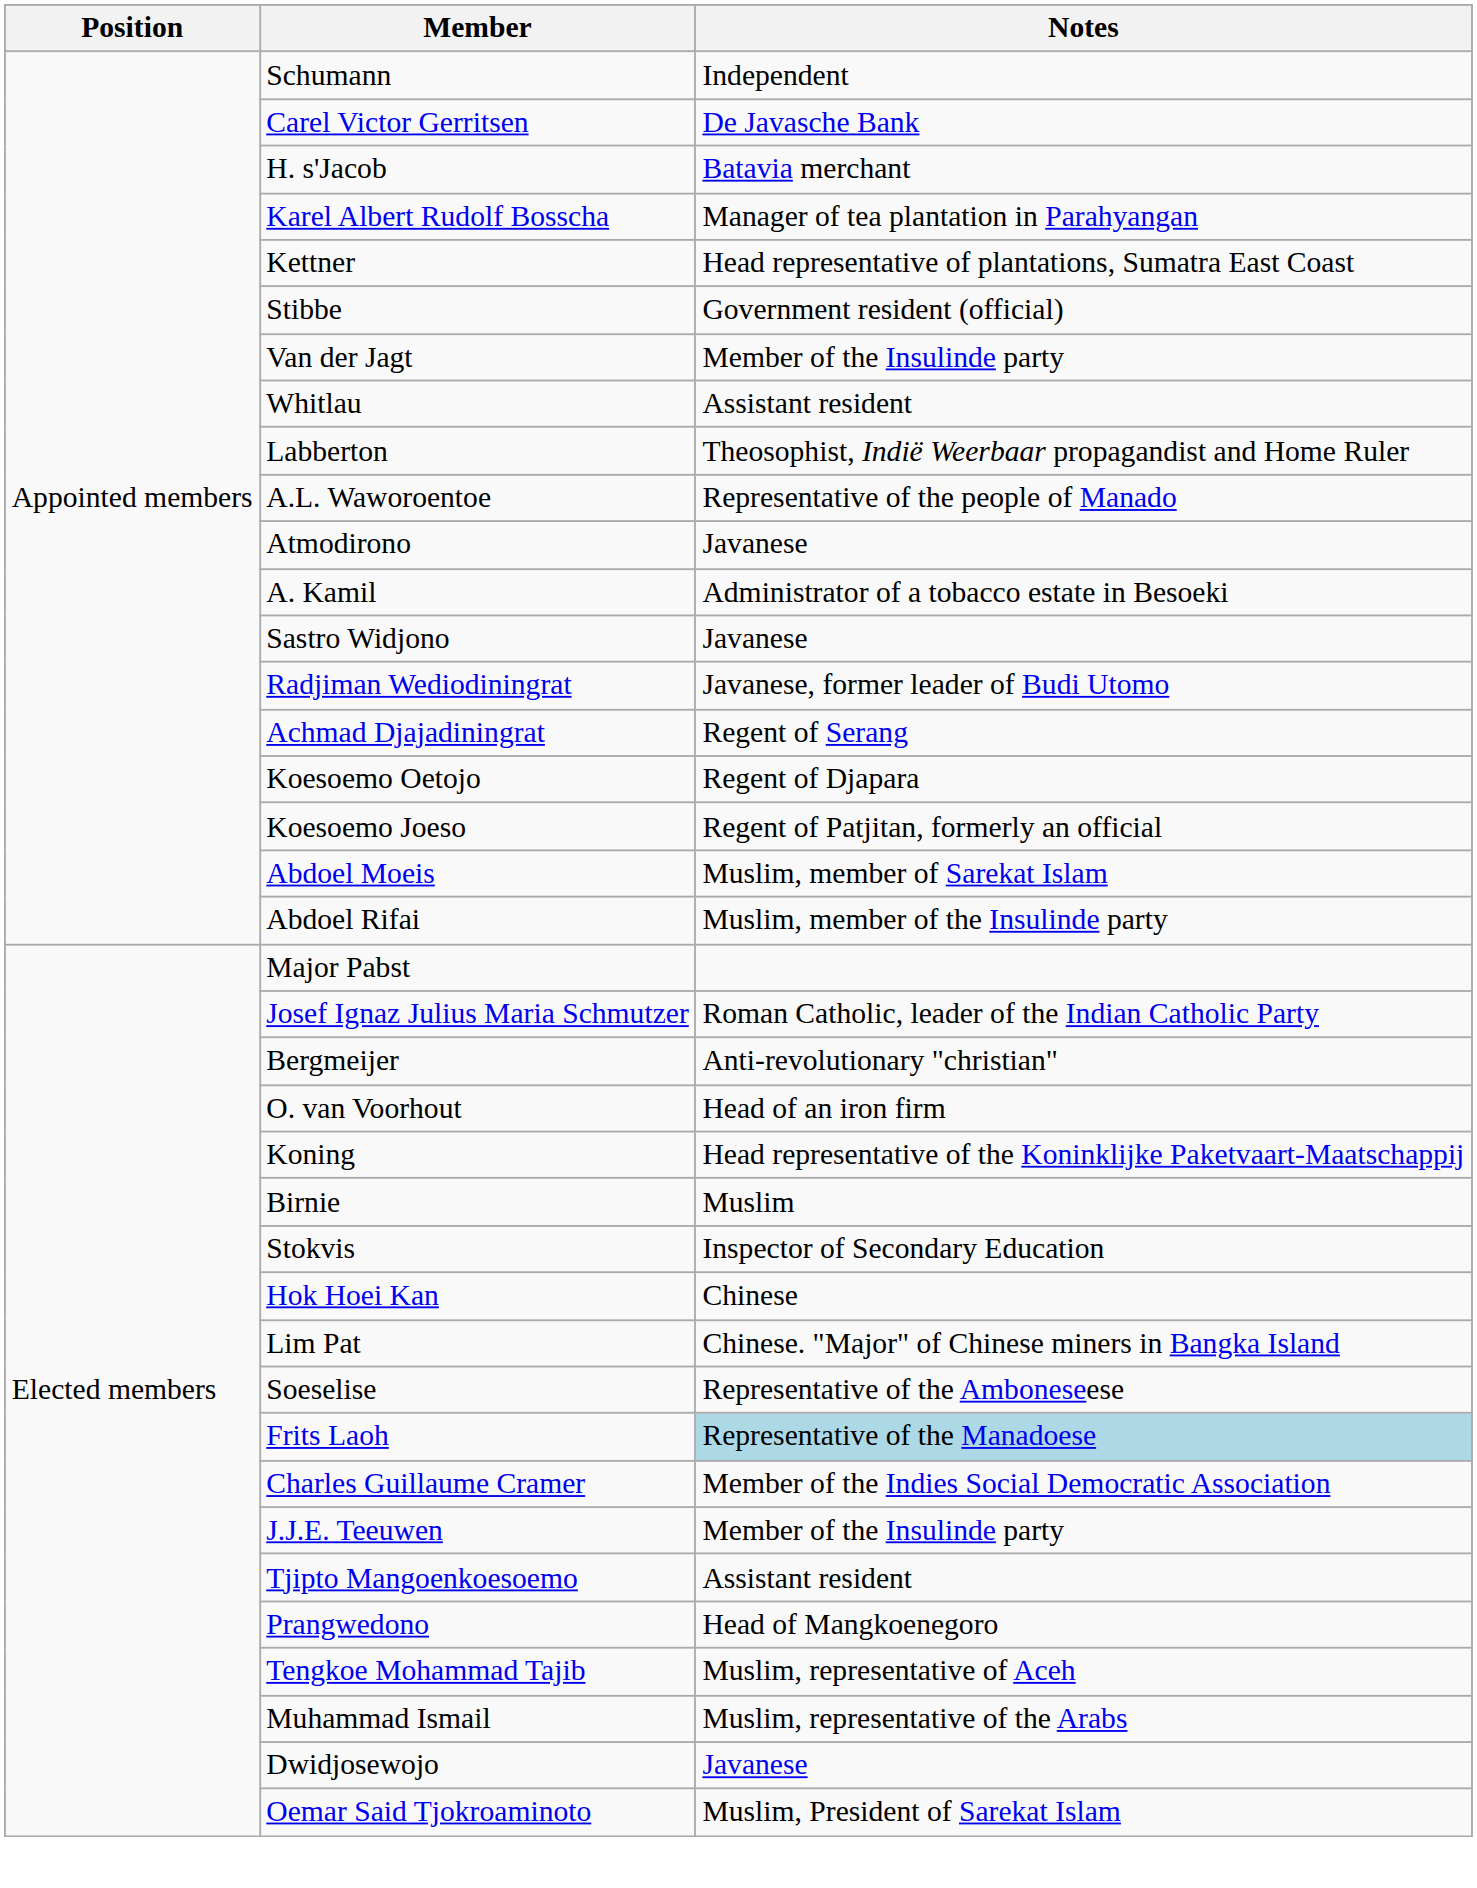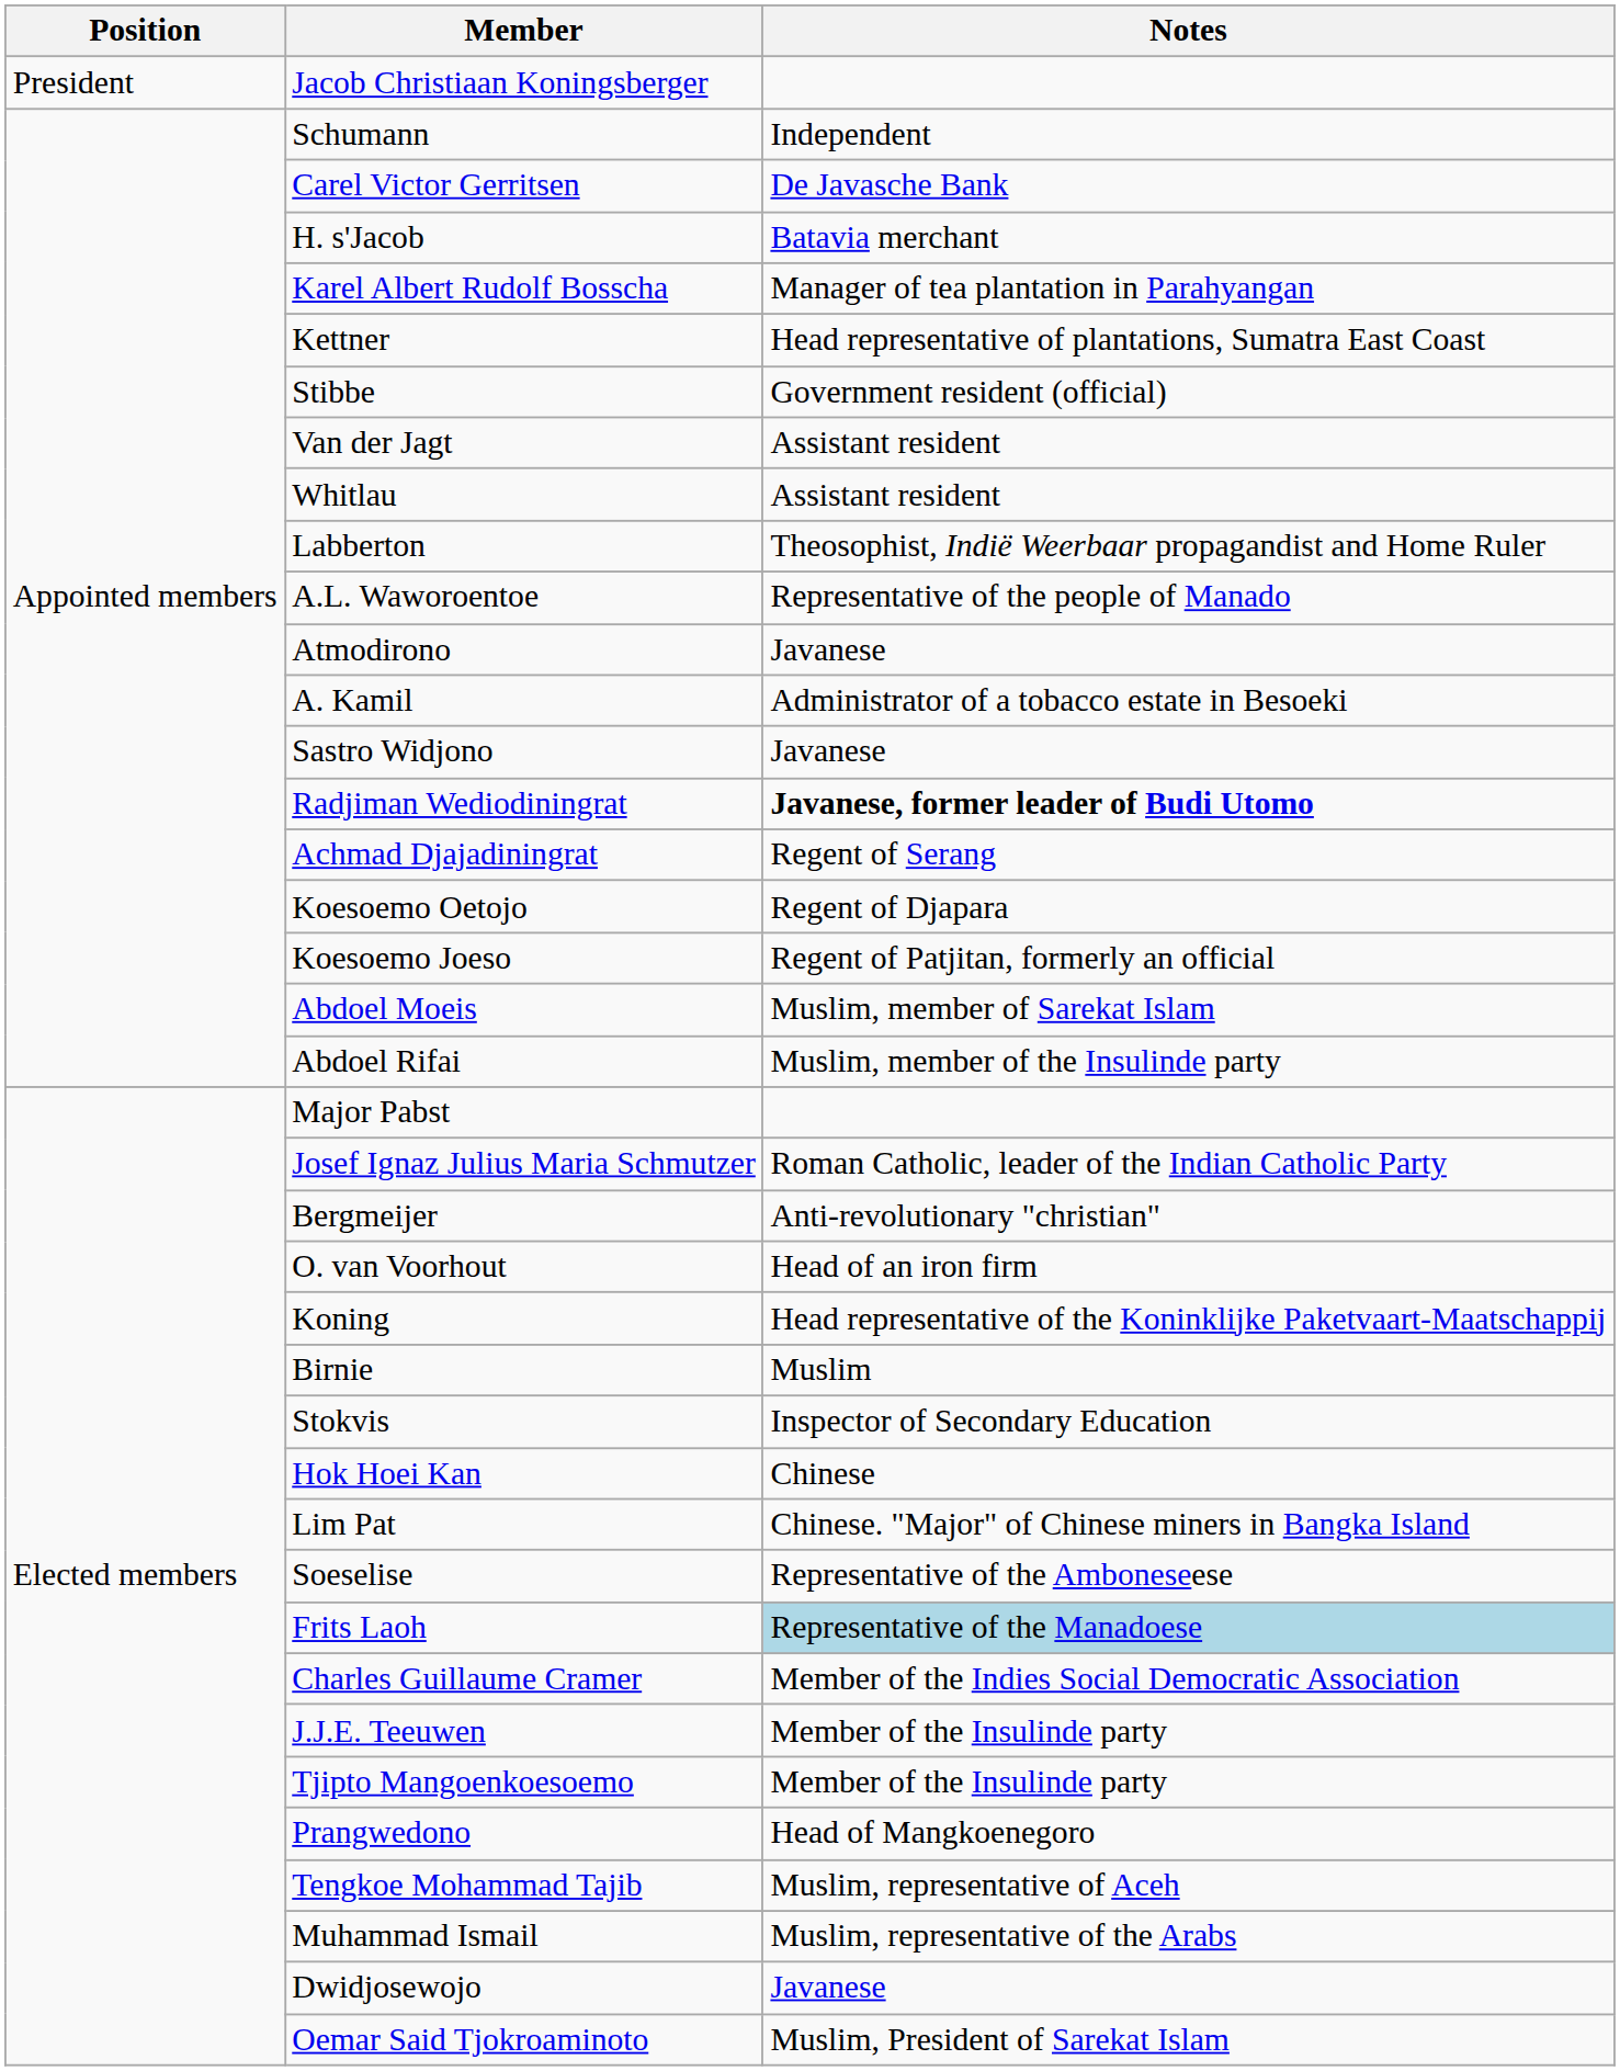+ row: President | Jacob Christiaan Koningsberger
Van der Jagt | Notes: Member of the Insulinde party -> Assistant resident
Radjiman Wediodiningrat | Notes: normal -> bold
Tjipto Mangoenkoesoemo | Notes: Assistant resident -> Member of the Insulinde party
